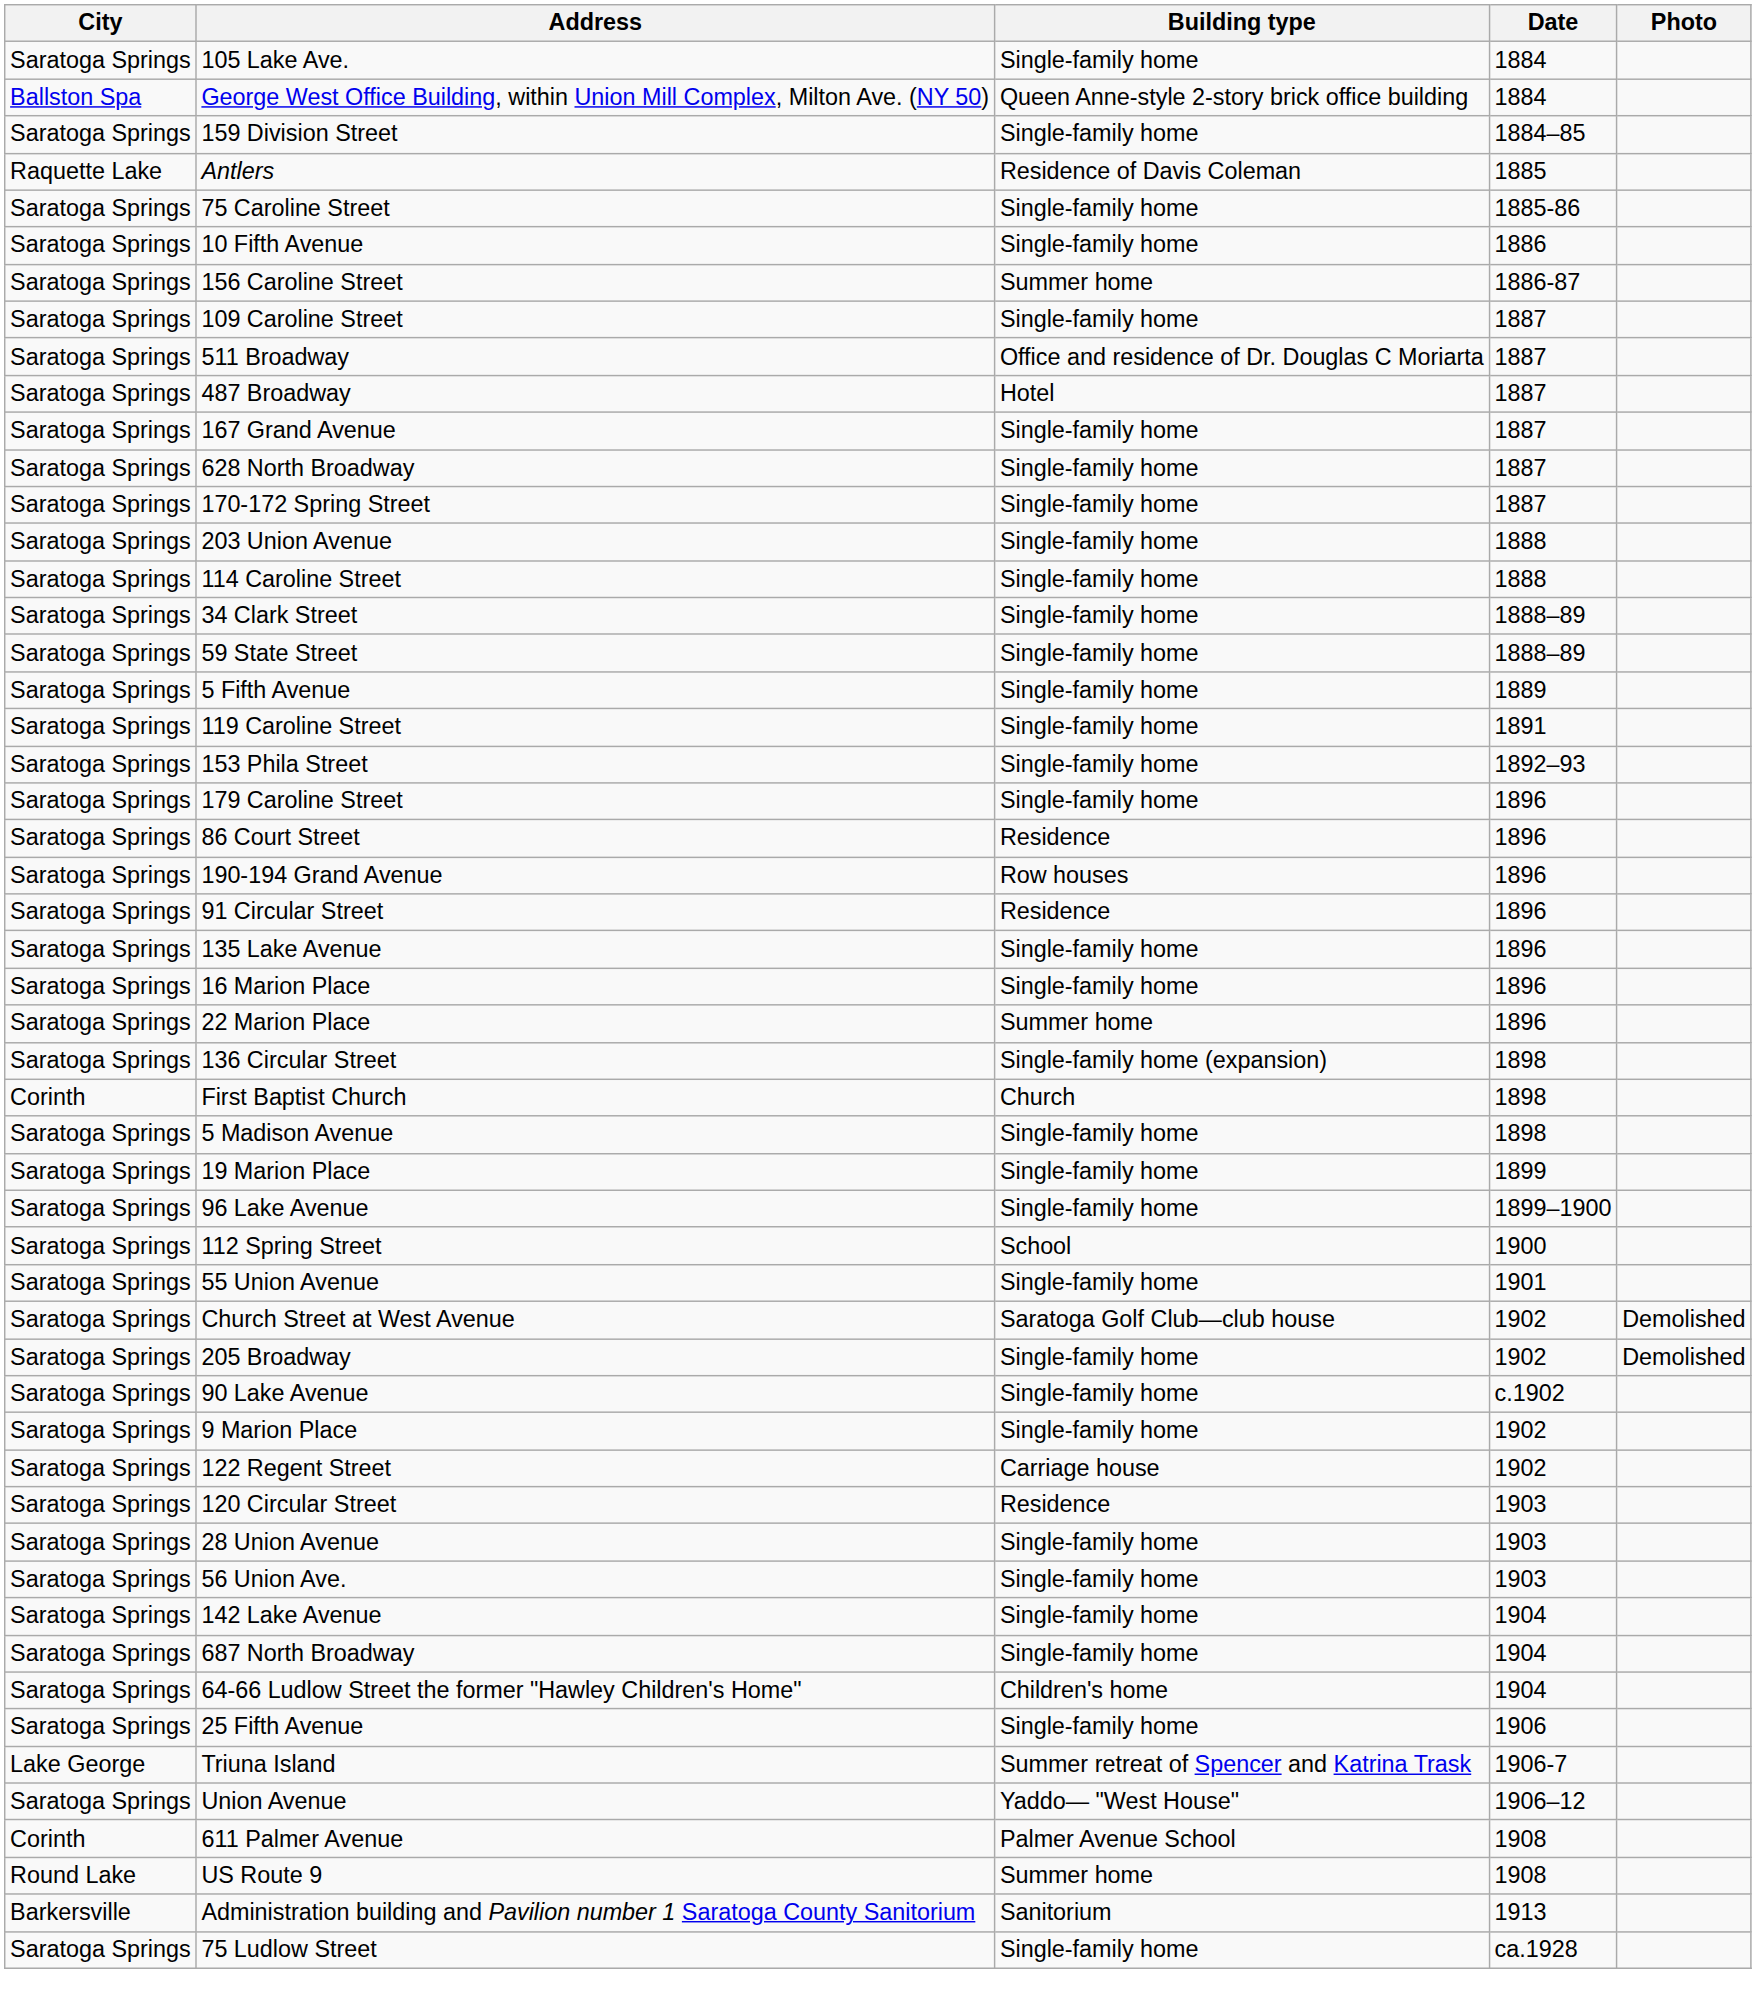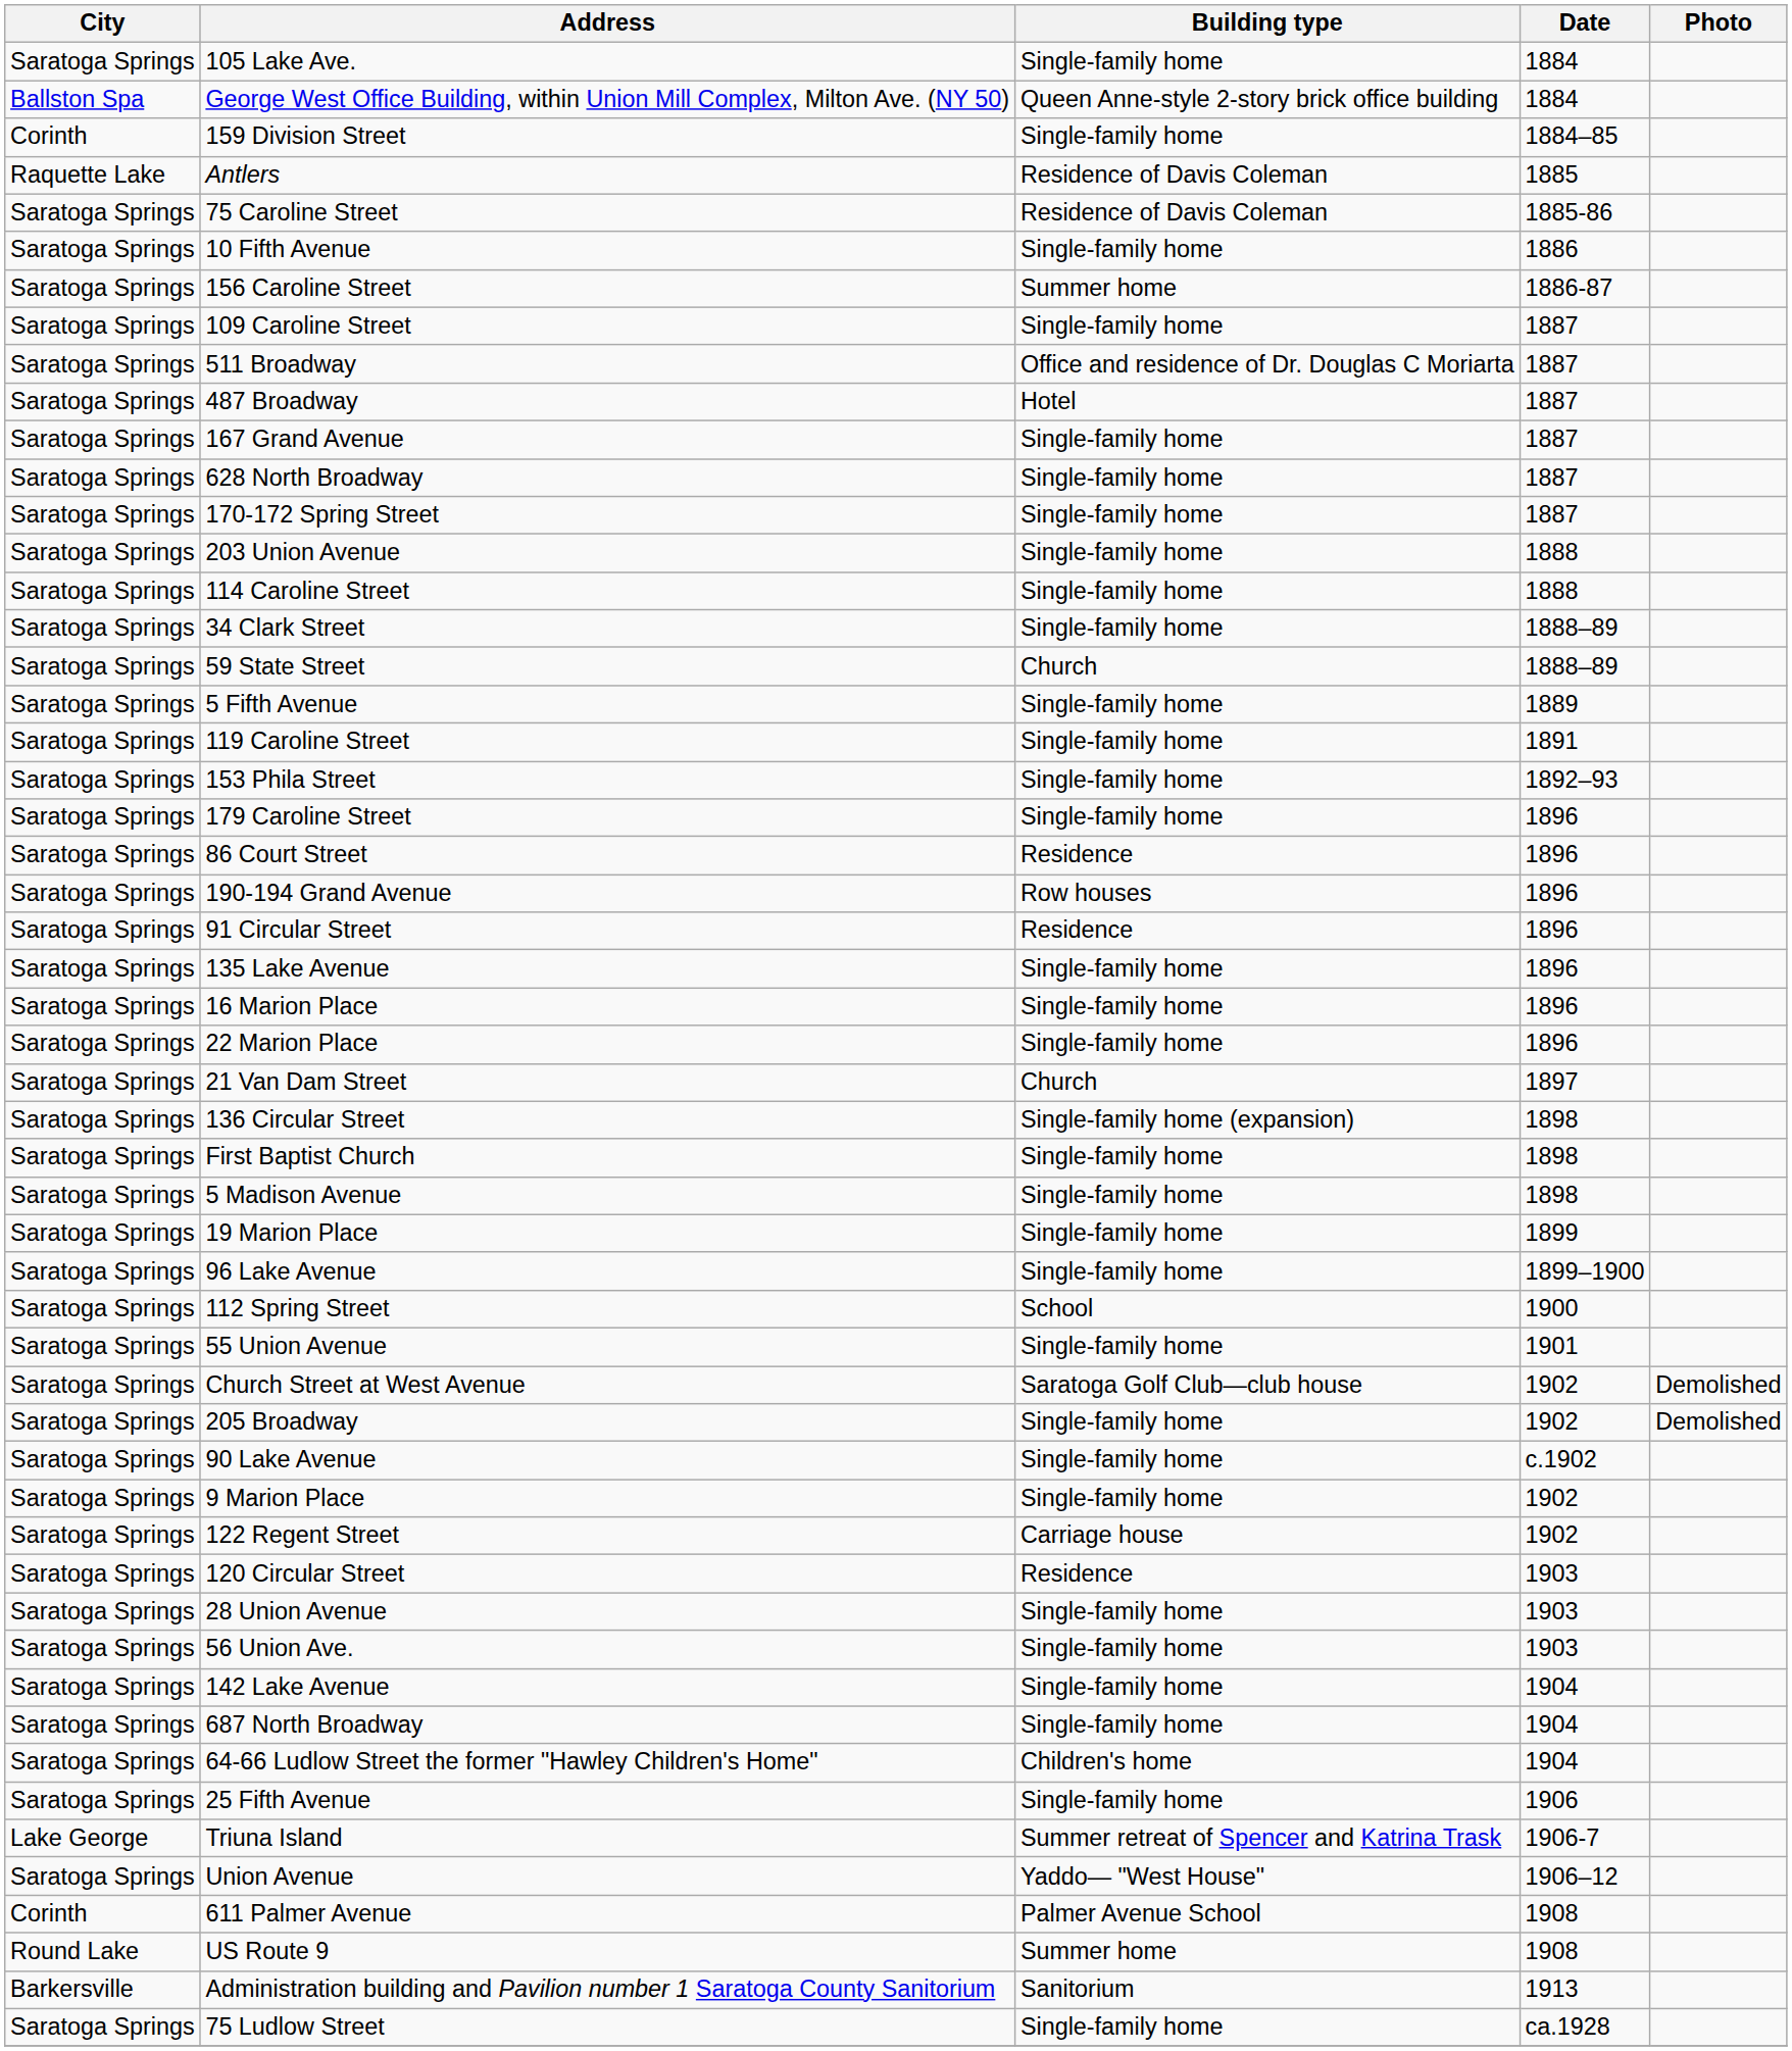159 Division Street | City: Saratoga Springs -> Corinth
75 Caroline Street | Building type: Single-family home -> Residence of Davis Coleman
59 State Street | Building type: Single-family home -> Church
22 Marion Place | Building type: Summer home -> Single-family home
+ row: Saratoga Springs | 21 Van Dam Street | Church | 1897
First Baptist Church | City: Corinth -> Saratoga Springs
First Baptist Church | Building type: Church -> Single-family home
